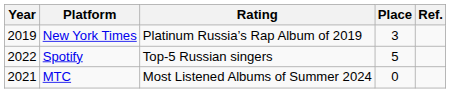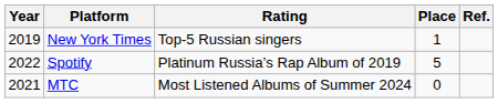New York Times | Rating: Platinum Russia’s Rap Album of 2019 -> Top-5 Russian singers
New York Times | Place: 3 -> 1
Spotify | Rating: Top-5 Russian singers -> Platinum Russia’s Rap Album of 2019
